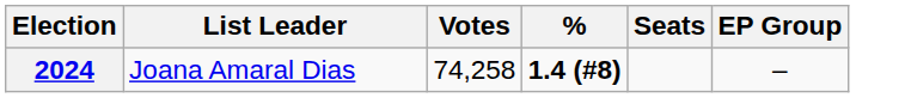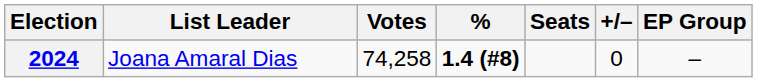+ column: +/– | 0
